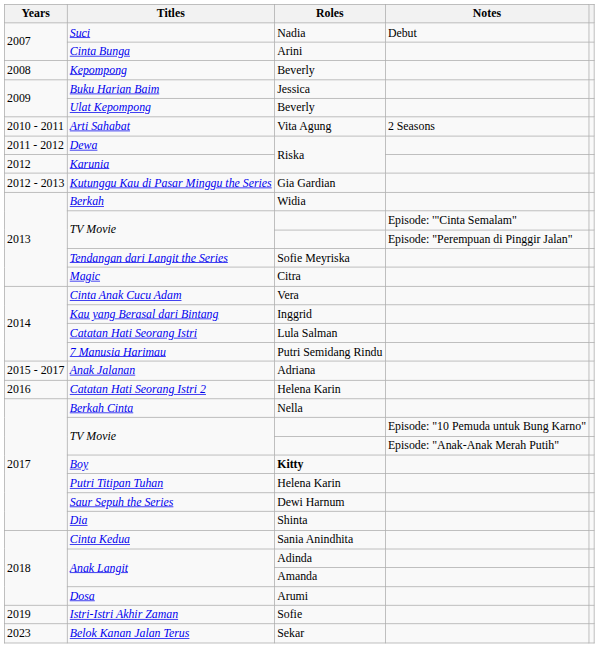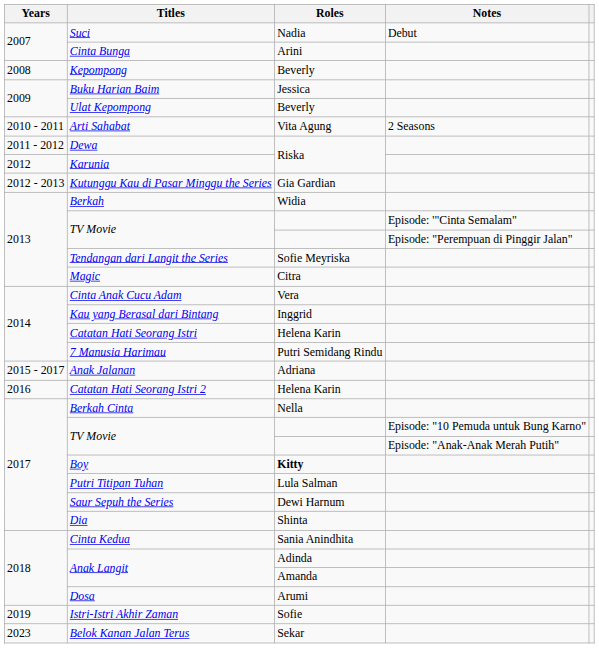Catatan Hati Seorang Istri | Roles: Lula Salman -> Helena Karin
Putri Titipan Tuhan | Roles: Helena Karin -> Lula Salman
